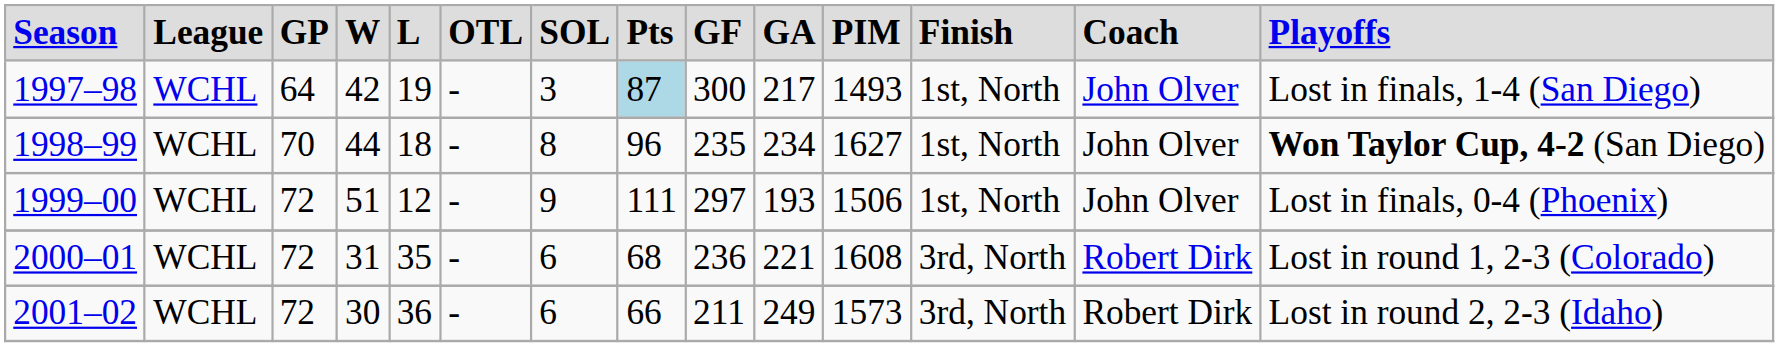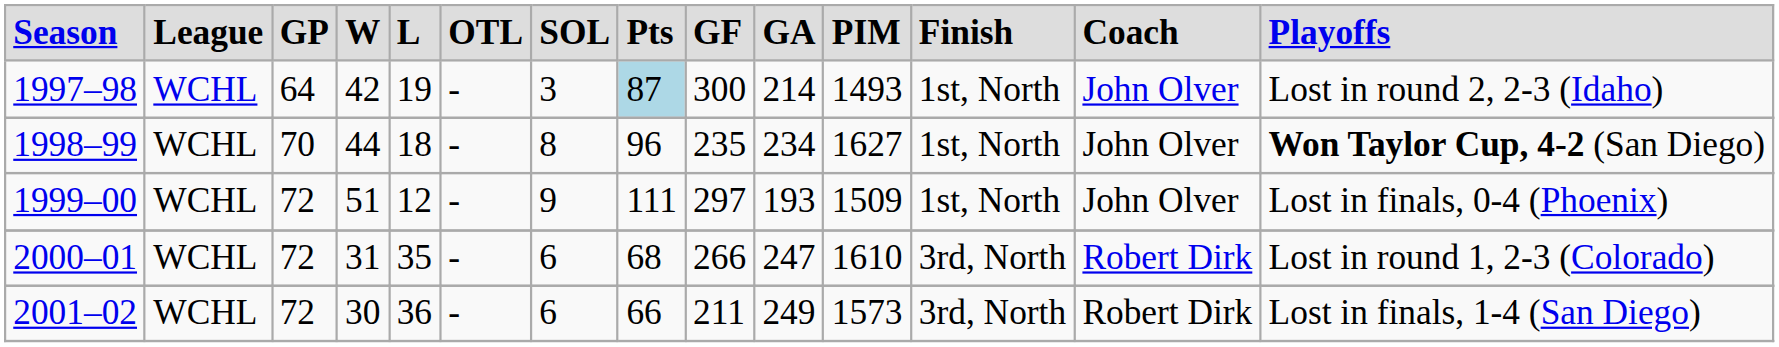1997–98 | column 10: 217 -> 214
1997–98 | column 14: Lost in finals, 1-4 (San Diego) -> Lost in round 2, 2-3 (Idaho)
1999–00 | column 11: 1506 -> 1509
2000–01 | column 9: 236 -> 266
2000–01 | column 10: 221 -> 247
2000–01 | column 11: 1608 -> 1610
2001–02 | column 14: Lost in round 2, 2-3 (Idaho) -> Lost in finals, 1-4 (San Diego)
